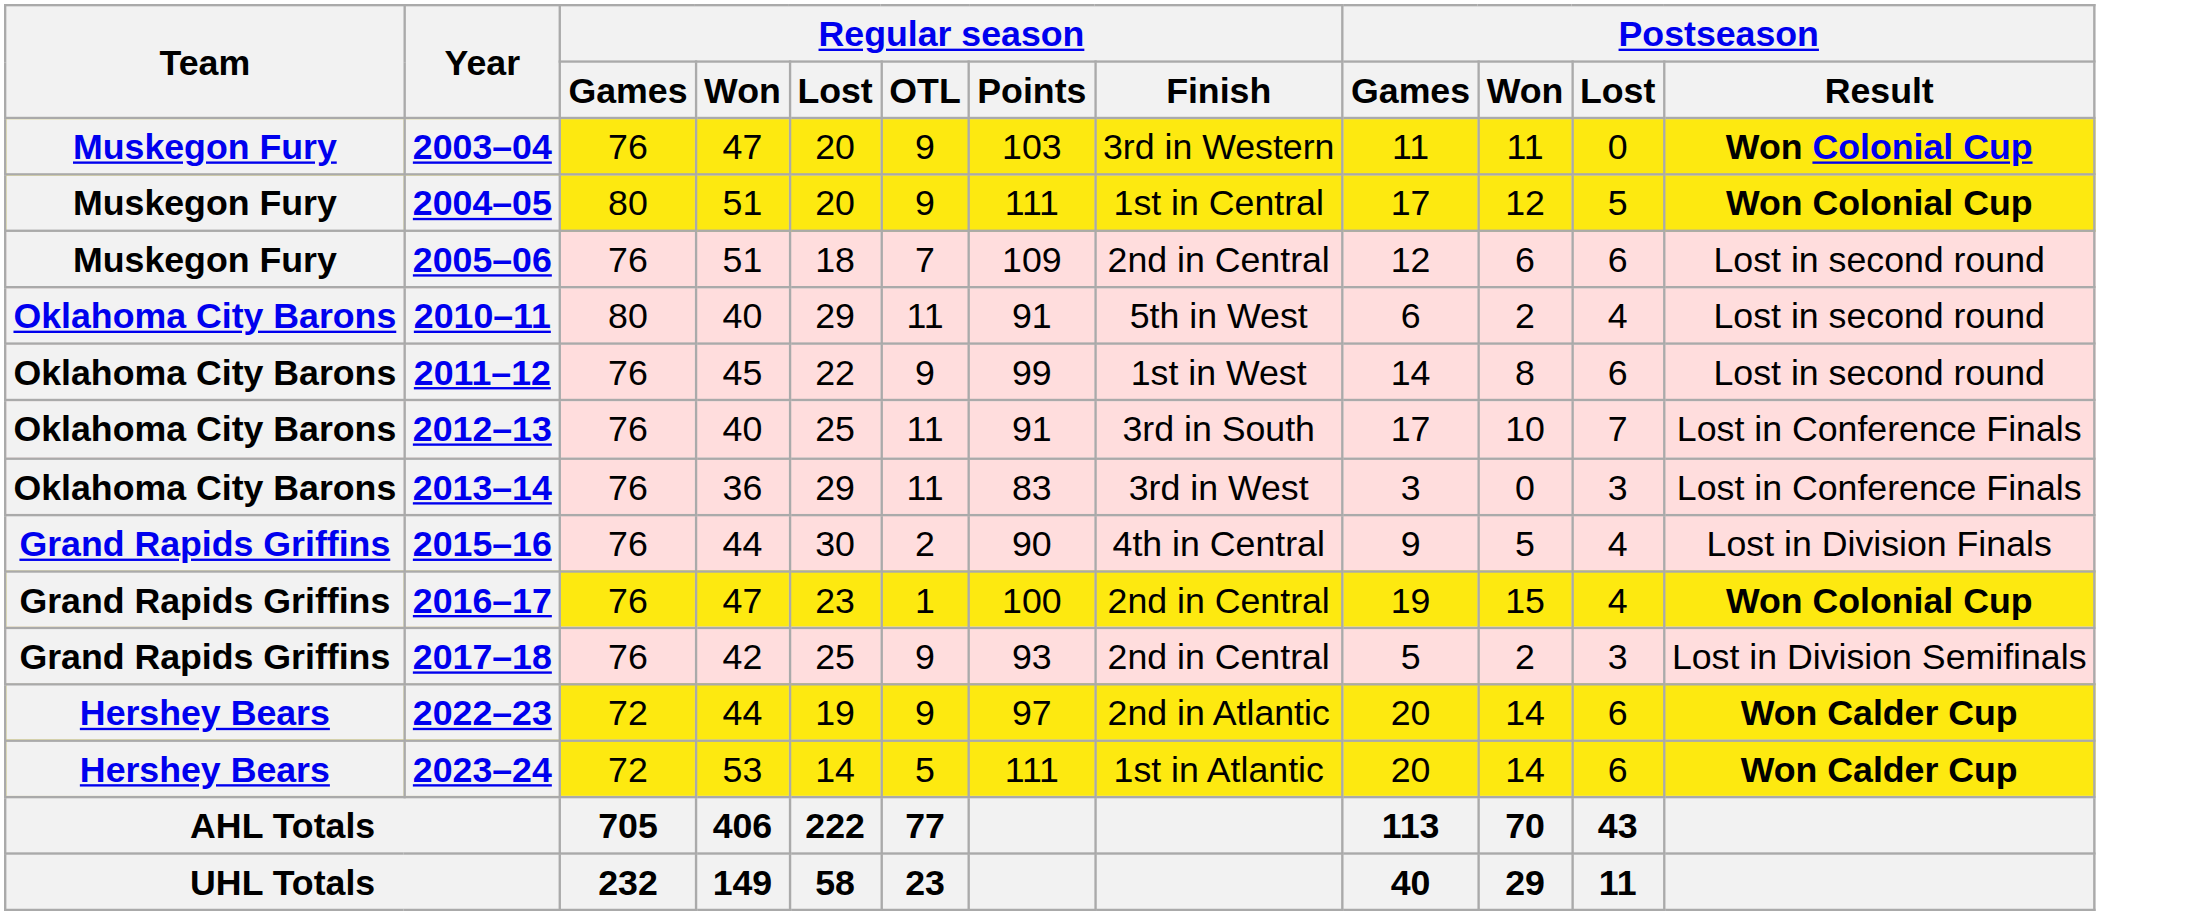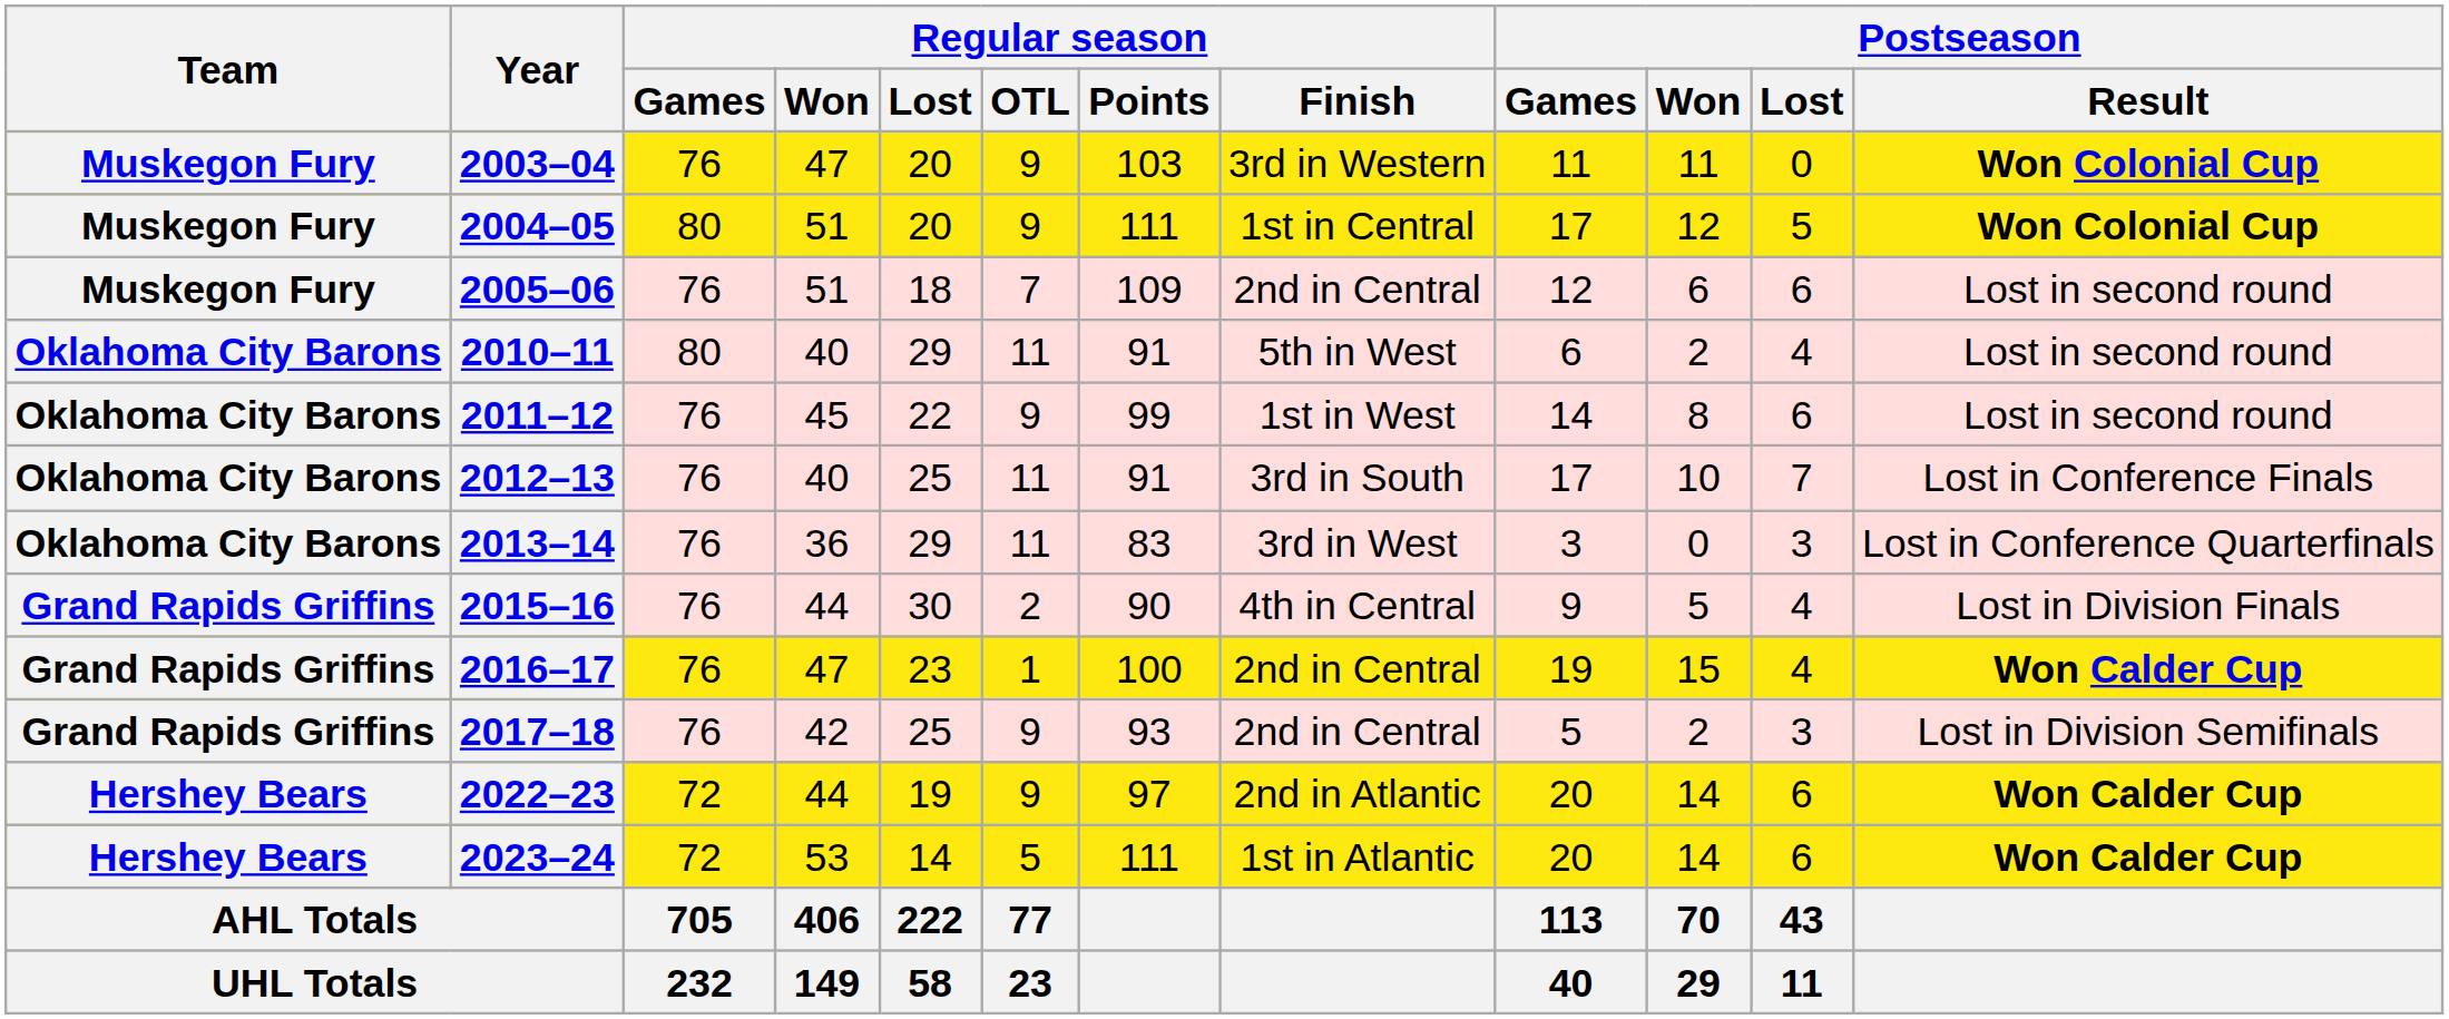2013–14 | Postseason / Result: Lost in Conference Finals -> Lost in Conference Quarterfinals
2016–17 | Postseason / Result: Won Colonial Cup -> Won Calder Cup
